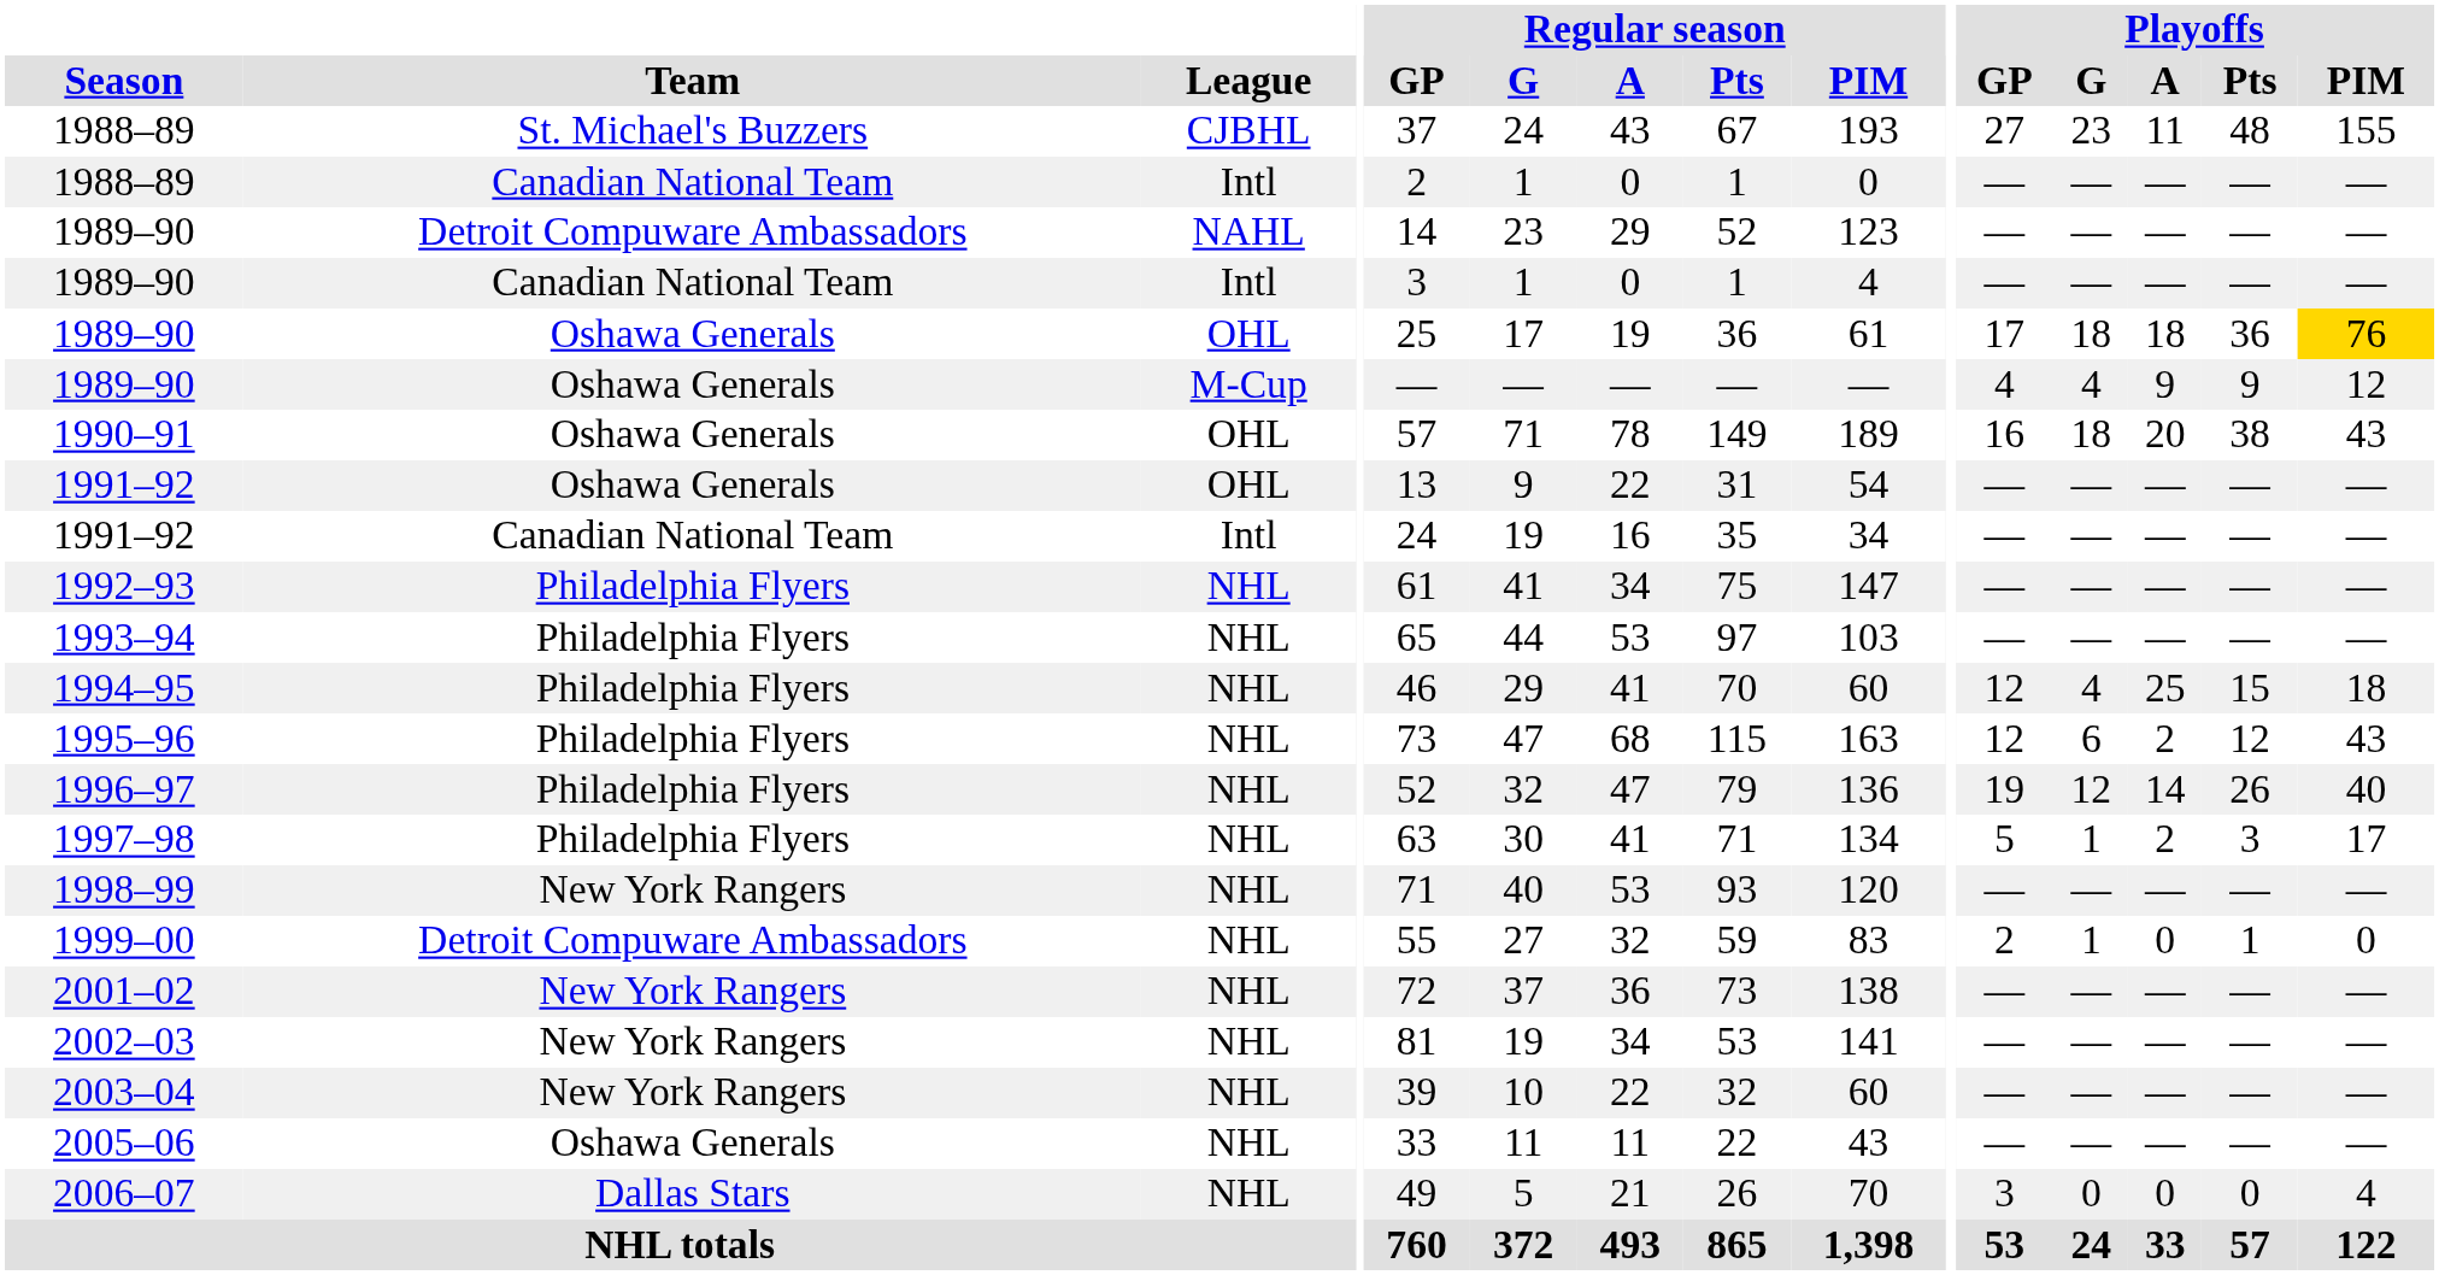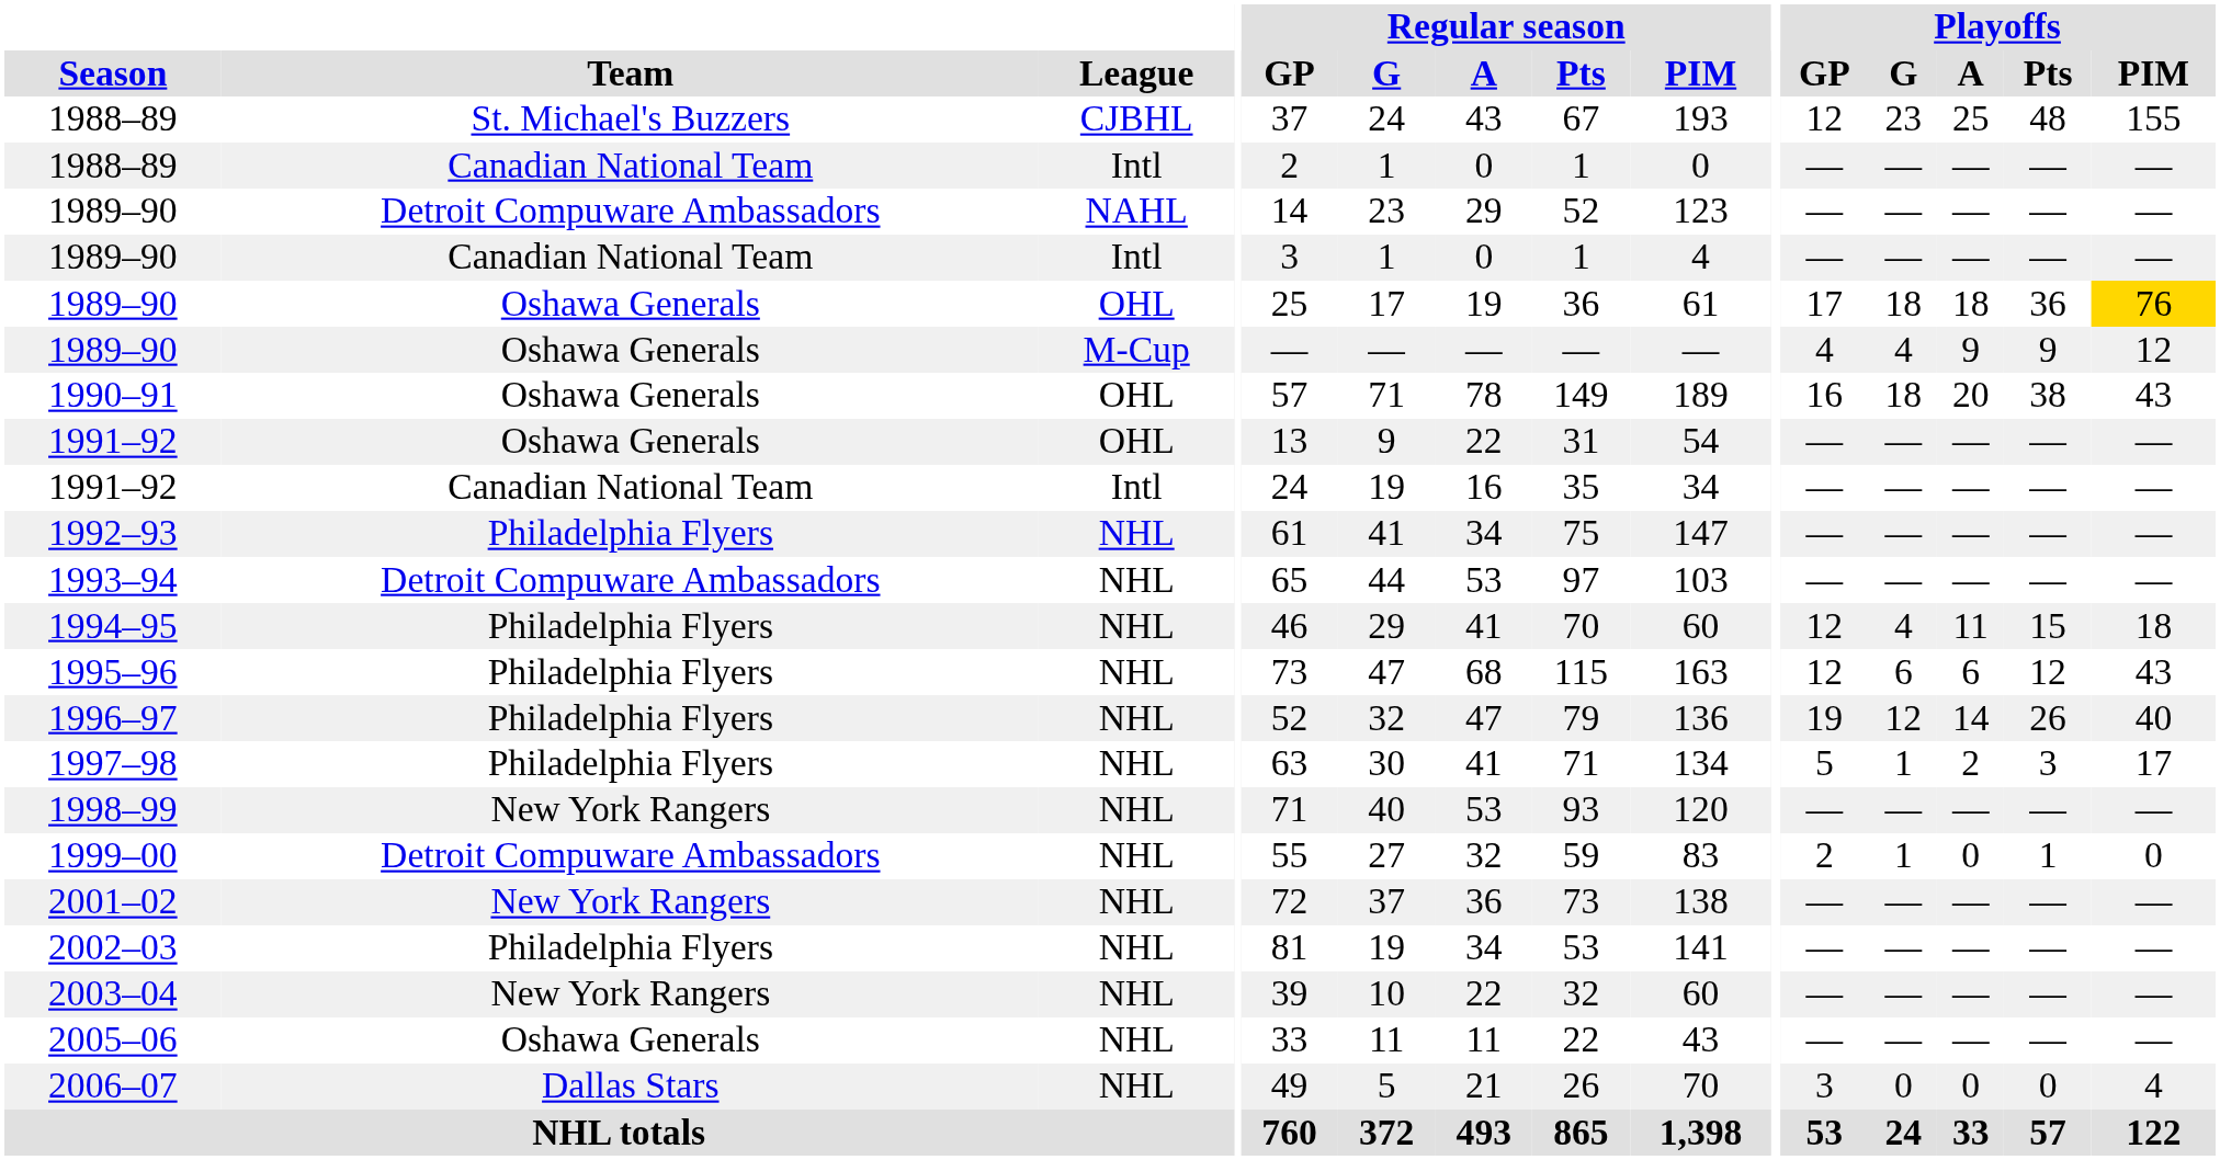1988–89 / CJBHL | Playoffs / GP: 27 -> 12
1988–89 / CJBHL | Playoffs / A: 11 -> 25
1993–94 | Team: Philadelphia Flyers -> Detroit Compuware Ambassadors
1994–95 | Playoffs / A: 25 -> 11
1995–96 | Playoffs / A: 2 -> 6
2002–03 | Team: New York Rangers -> Philadelphia Flyers
